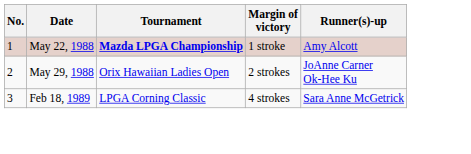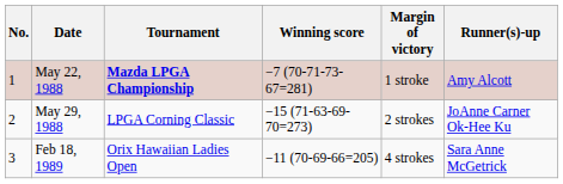+ column: Winning score | −7 (70-71-73-67=281) | −15 (71-63-69-70=273) | −11 (70-69-66=205)
May 29, 1988 | Tournament: Orix Hawaiian Ladies Open -> LPGA Corning Classic
Feb 18, 1989 | Tournament: LPGA Corning Classic -> Orix Hawaiian Ladies Open
